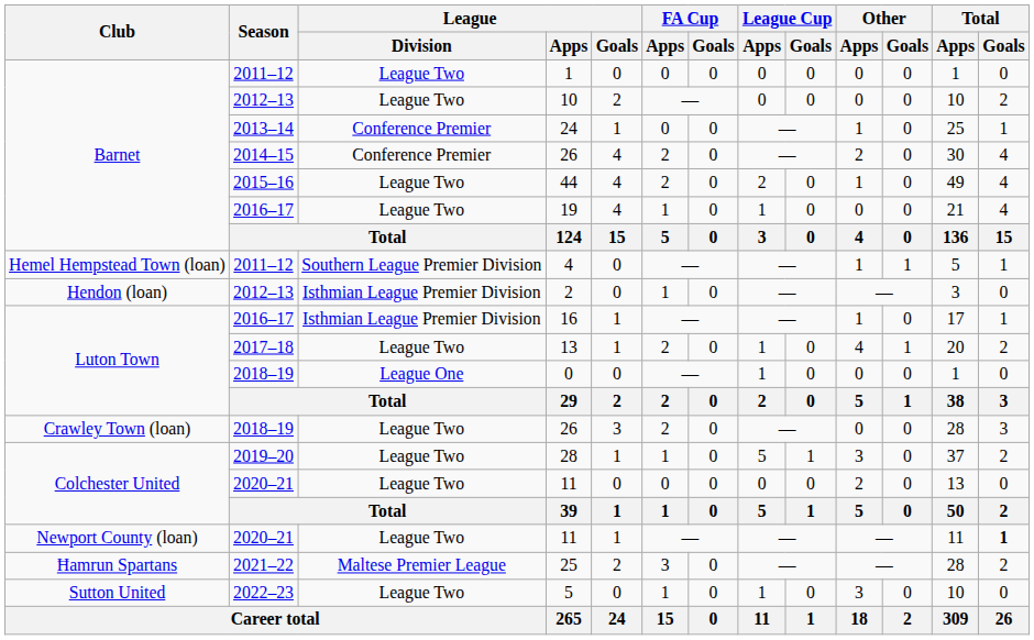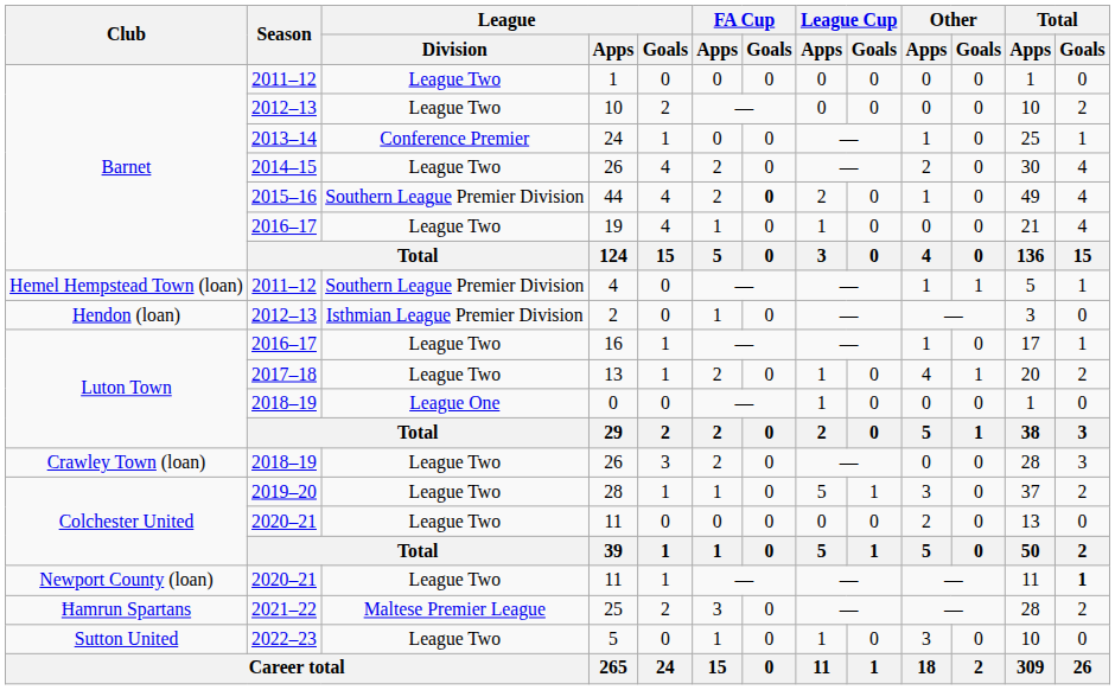Barnet / 26 | League / Division: Conference Premier -> League Two
44 | League / Division: League Two -> Southern League Premier Division
44 | FA Cup / Goals: normal -> bold
16 | League / Division: Isthmian League Premier Division -> League Two
